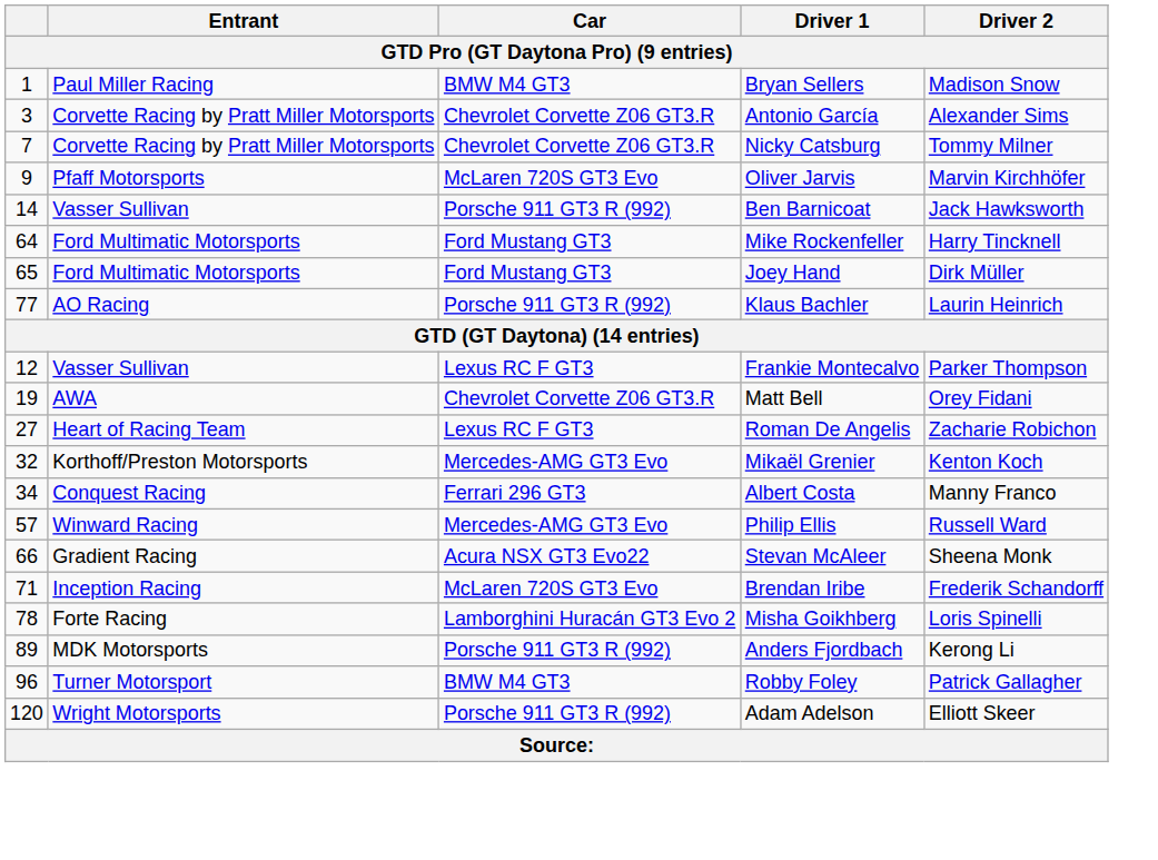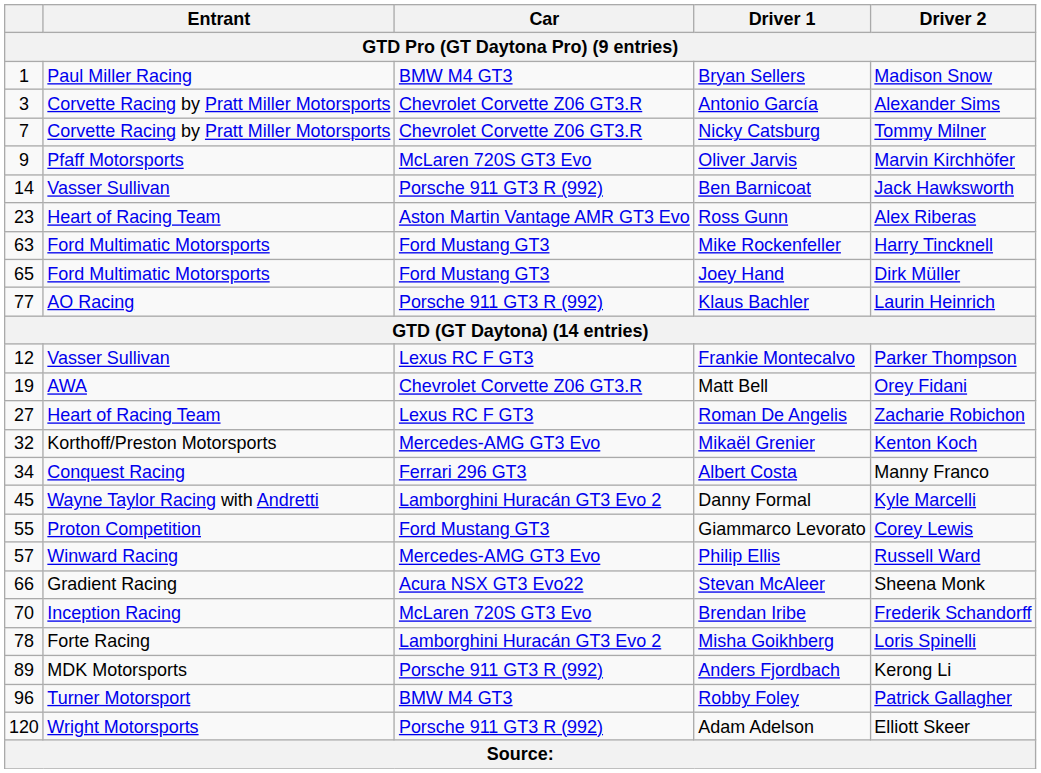+ row: 23 | Heart of Racing Team | Aston Martin Vantage AMR GT3 Evo | Ross Gunn | Alex Riberas
Mike Rockenfeller | column 1: 64 -> 63
+ row: 45 | Wayne Taylor Racing with Andretti | Lamborghini Huracán GT3 Evo 2 | Danny Formal | Kyle Marcelli
+ row: 55 | Proton Competition | Ford Mustang GT3 | Giammarco Levorato | Corey Lewis
Brendan Iribe | column 1: 71 -> 70
